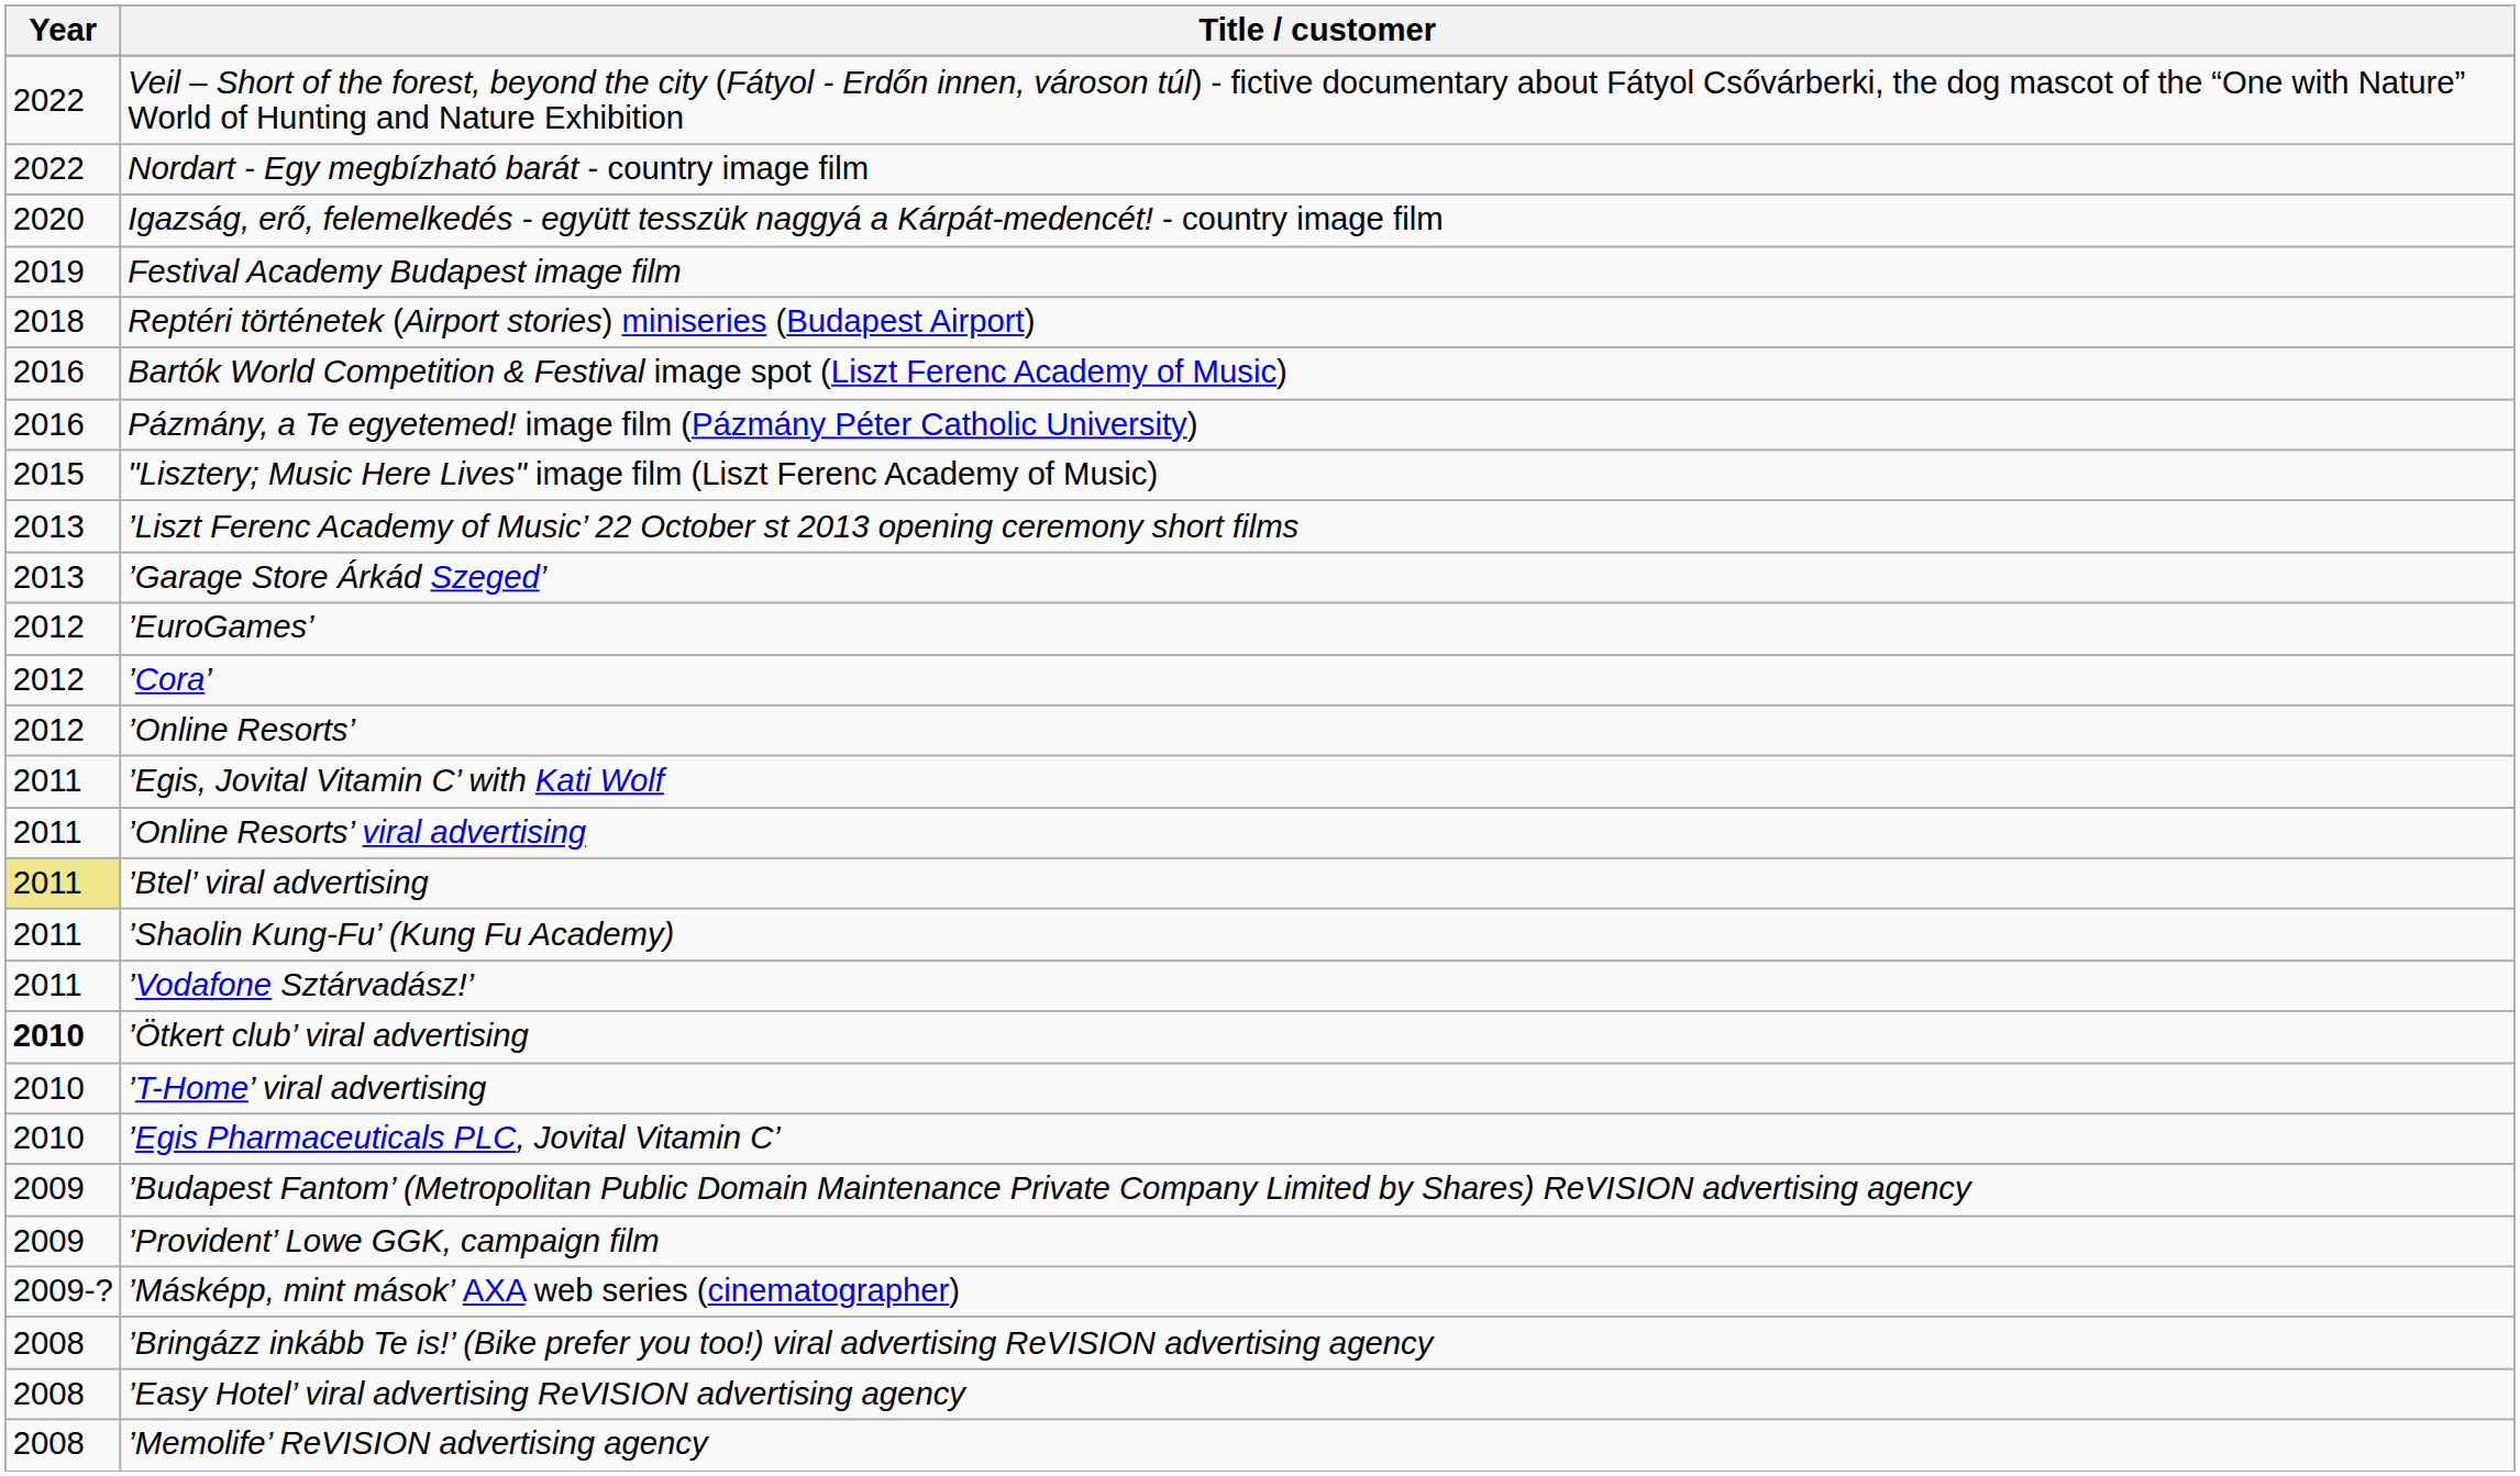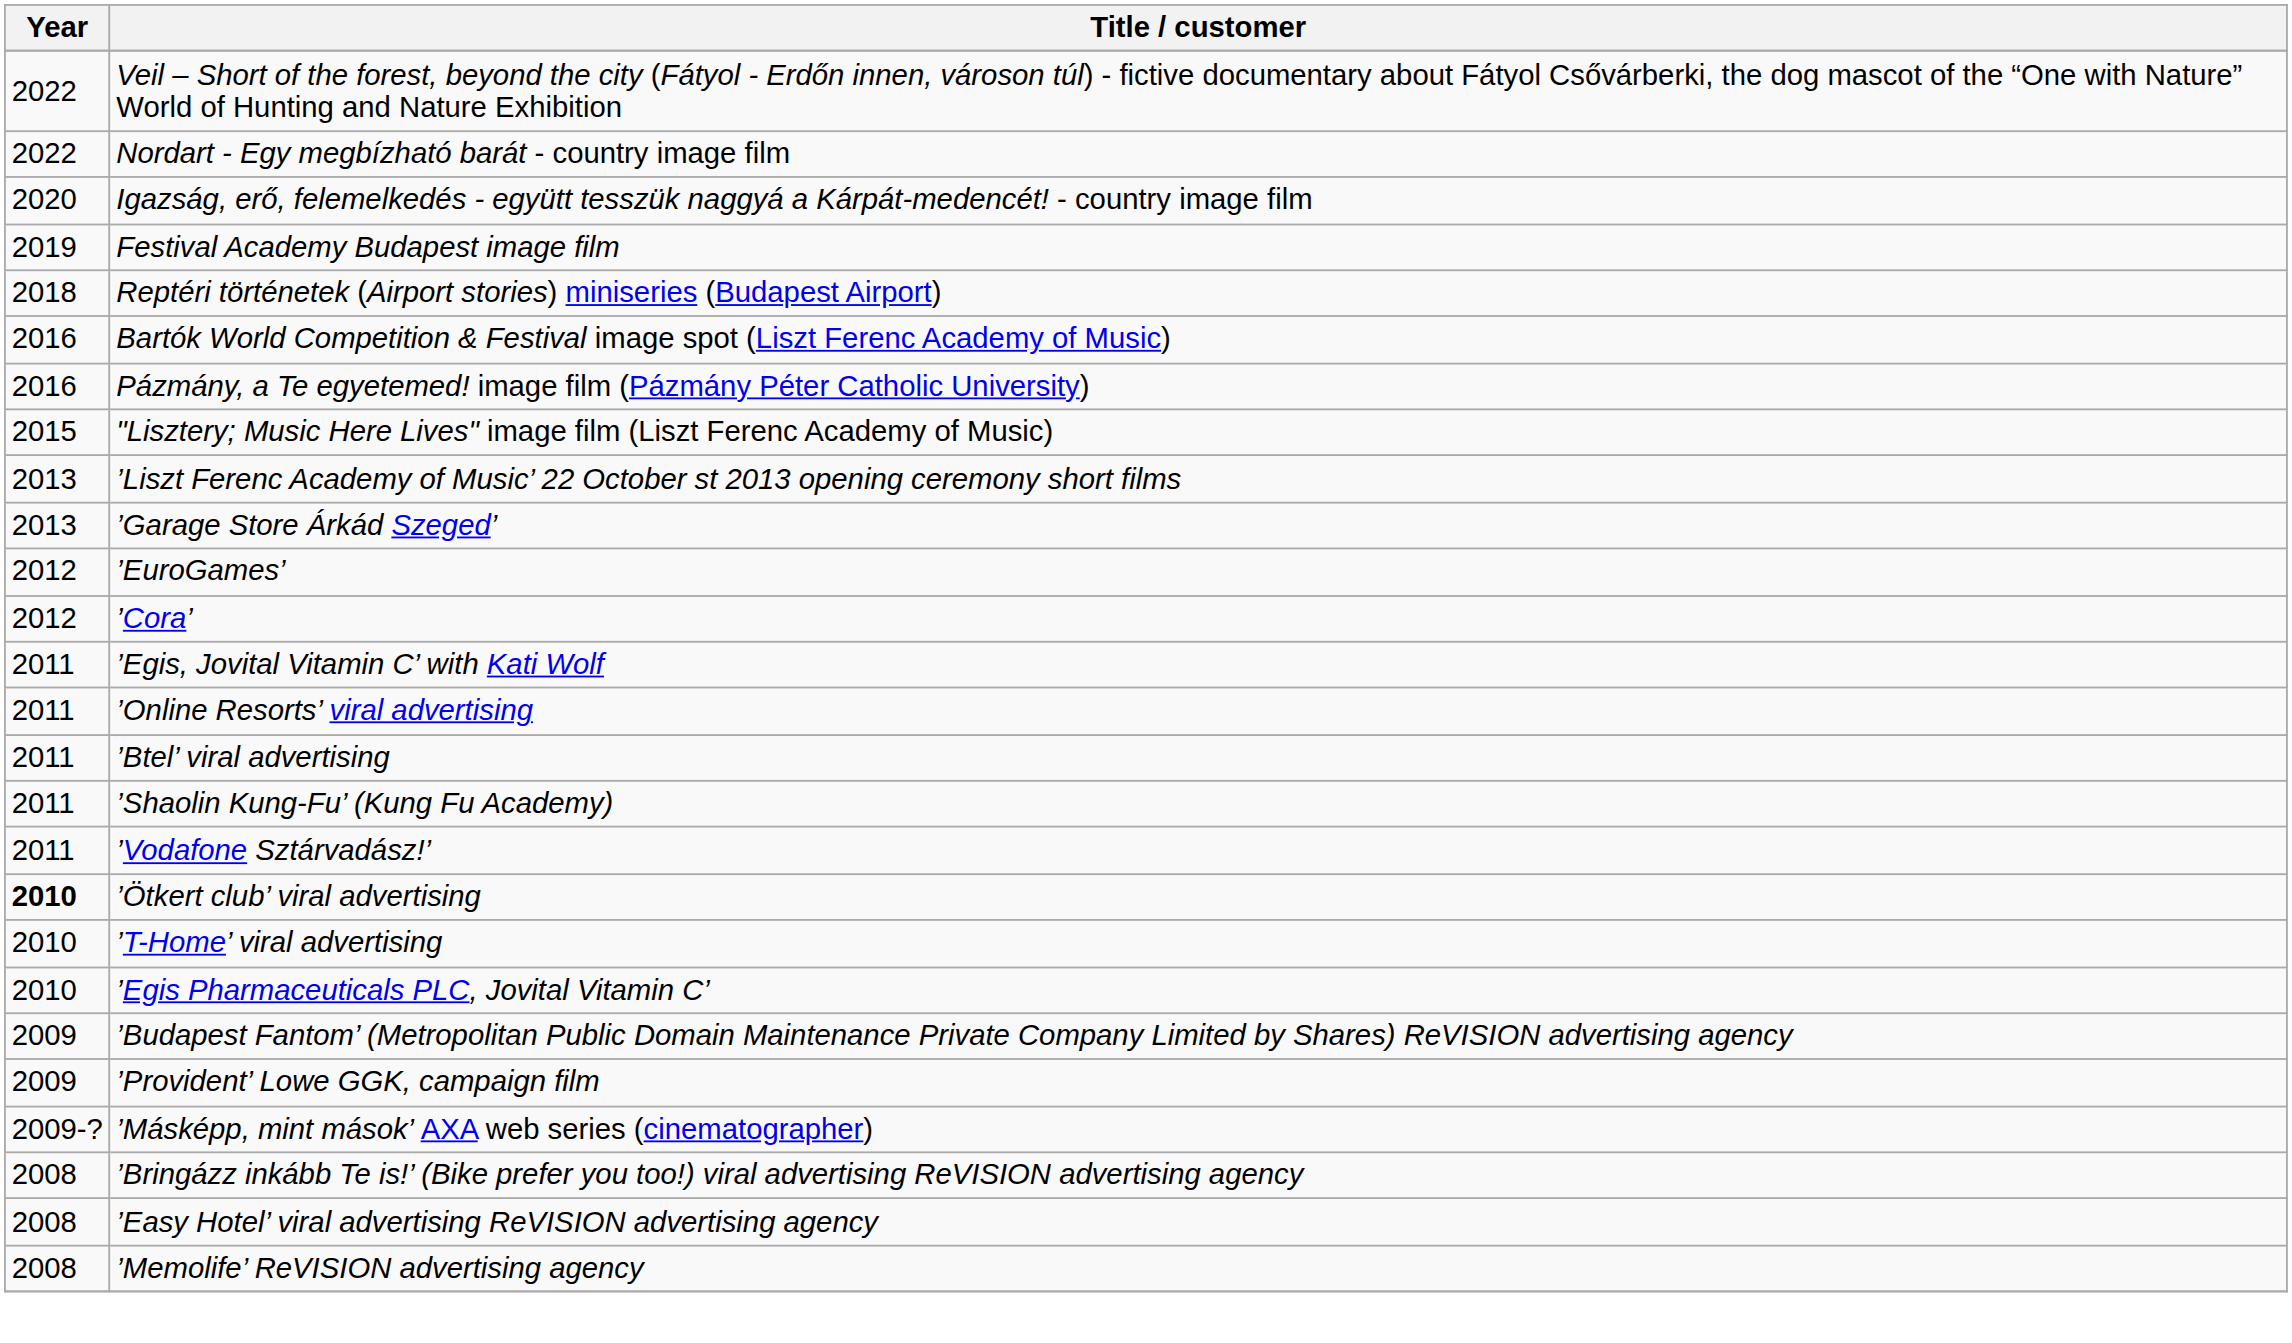- row: 2012 | ’Online Resorts’
’Btel’ viral advertising | Year: khaki background -> no background
